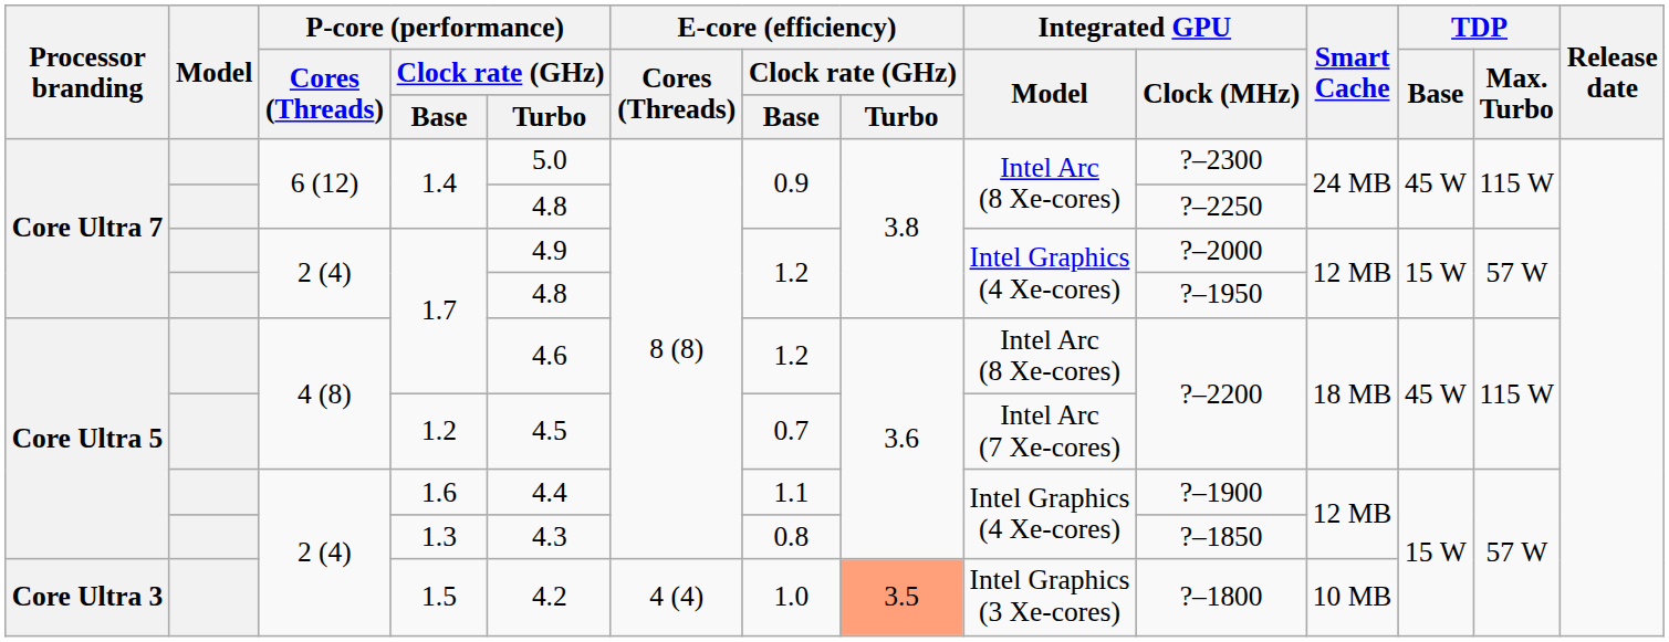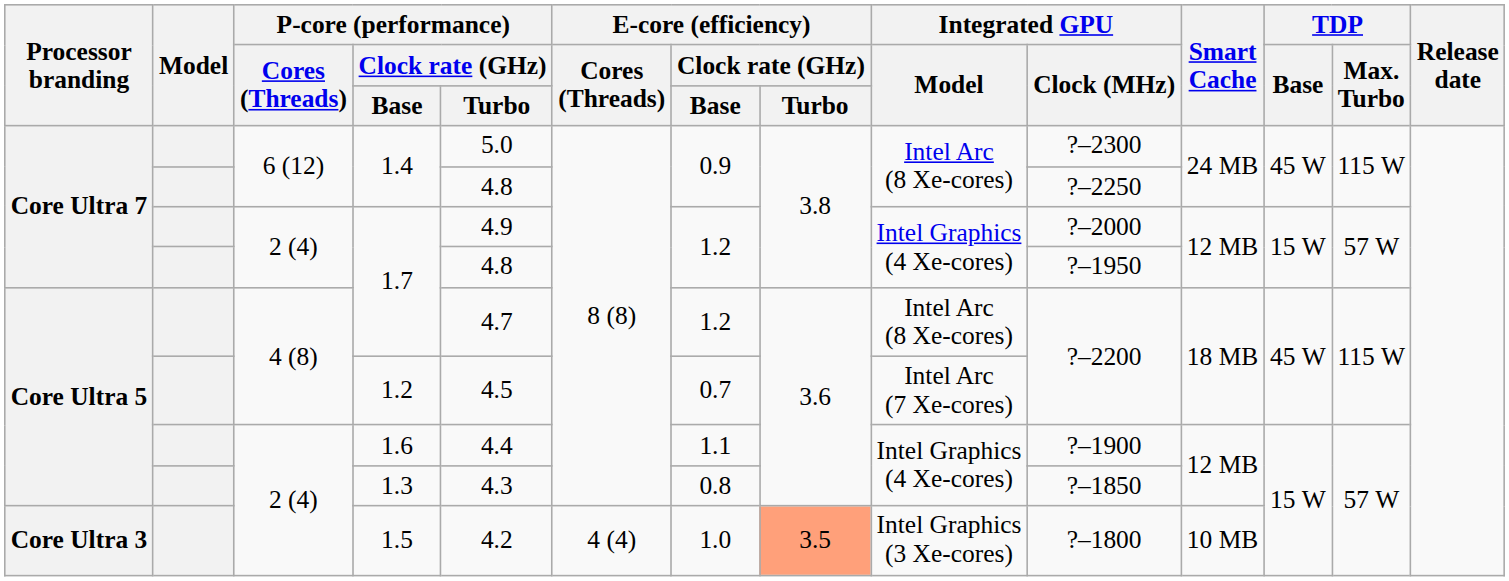Core Ultra 5 / 1.7 | P-core (performance) / Clock rate (GHz) / Turbo: 4.6 -> 4.7
